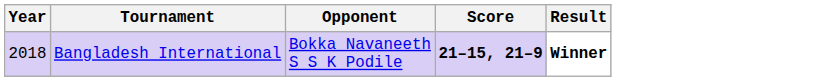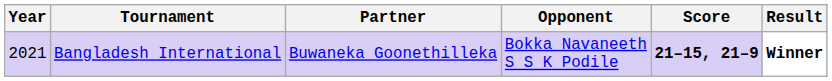+ column: Partner | Buwaneka Goonethilleka
Bangladesh International | Year: 2018 -> 2021
